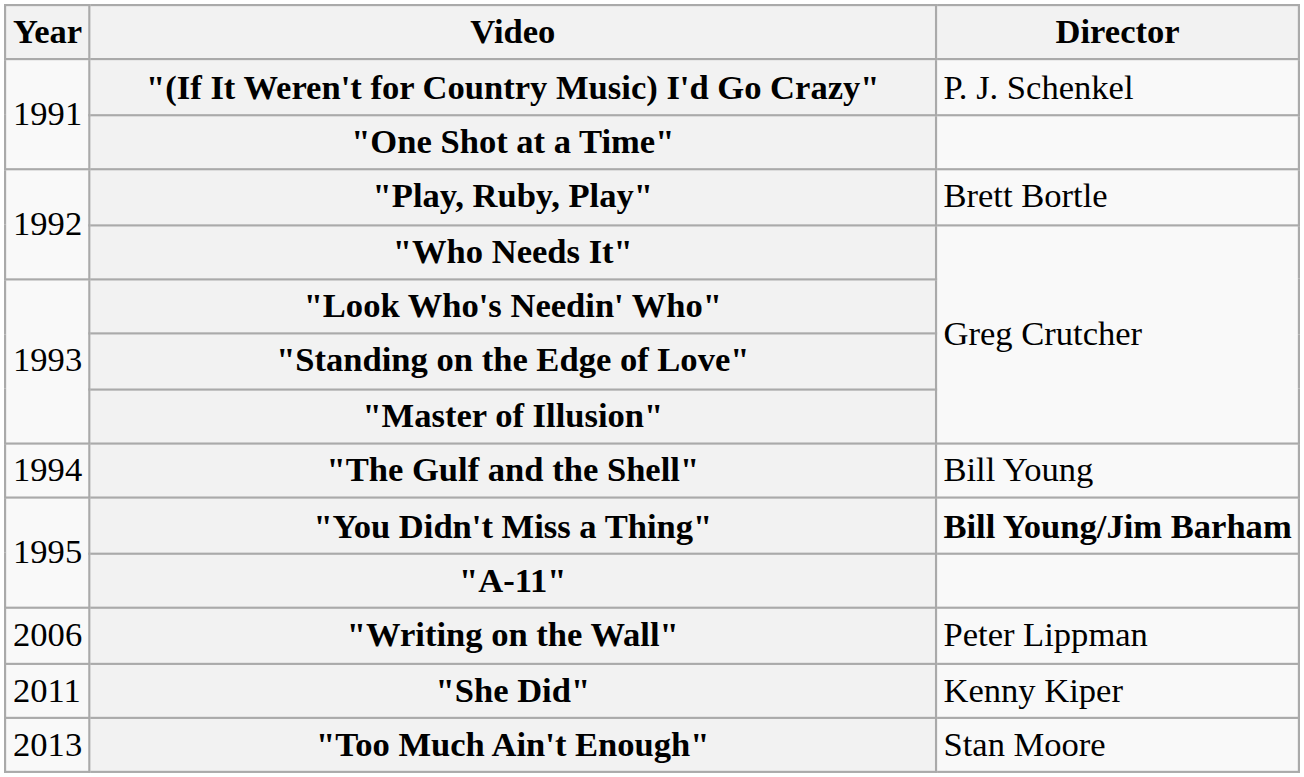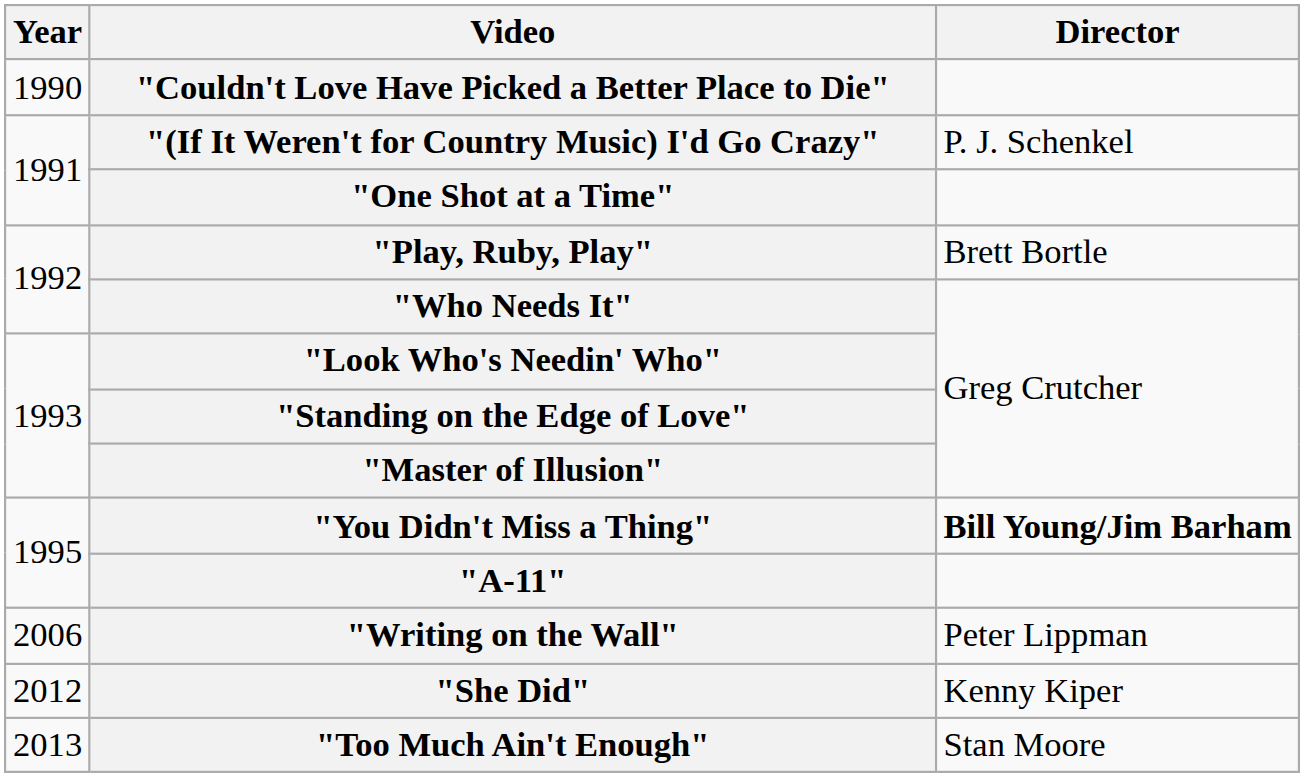+ row: 1990 | "Couldn't Love Have Picked a Better Place to Die"
- row: 1994 | "The Gulf and the Shell" | Bill Young
"She Did" | Year: 2011 -> 2012
